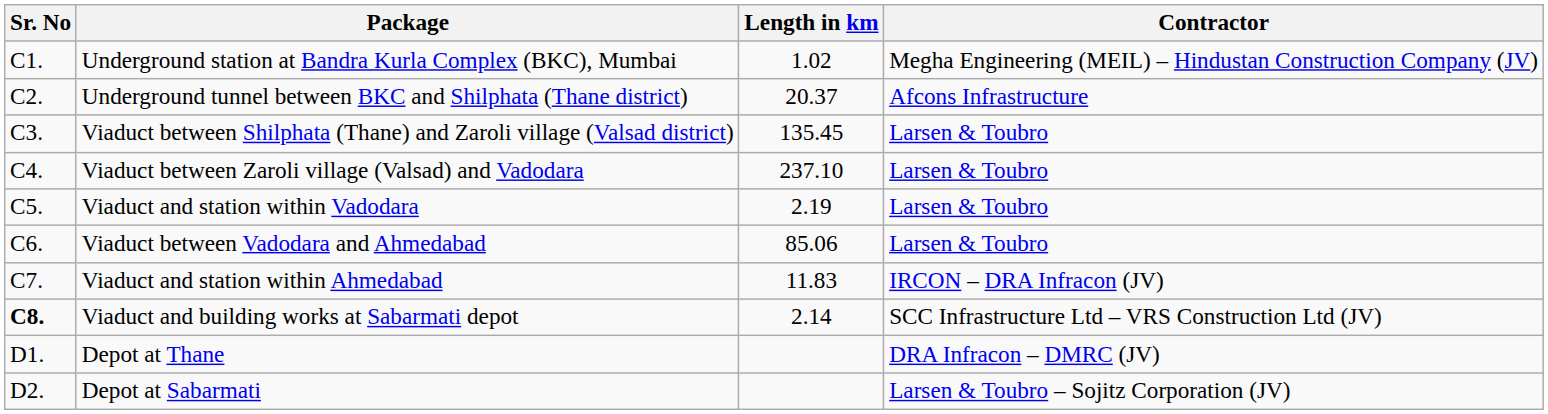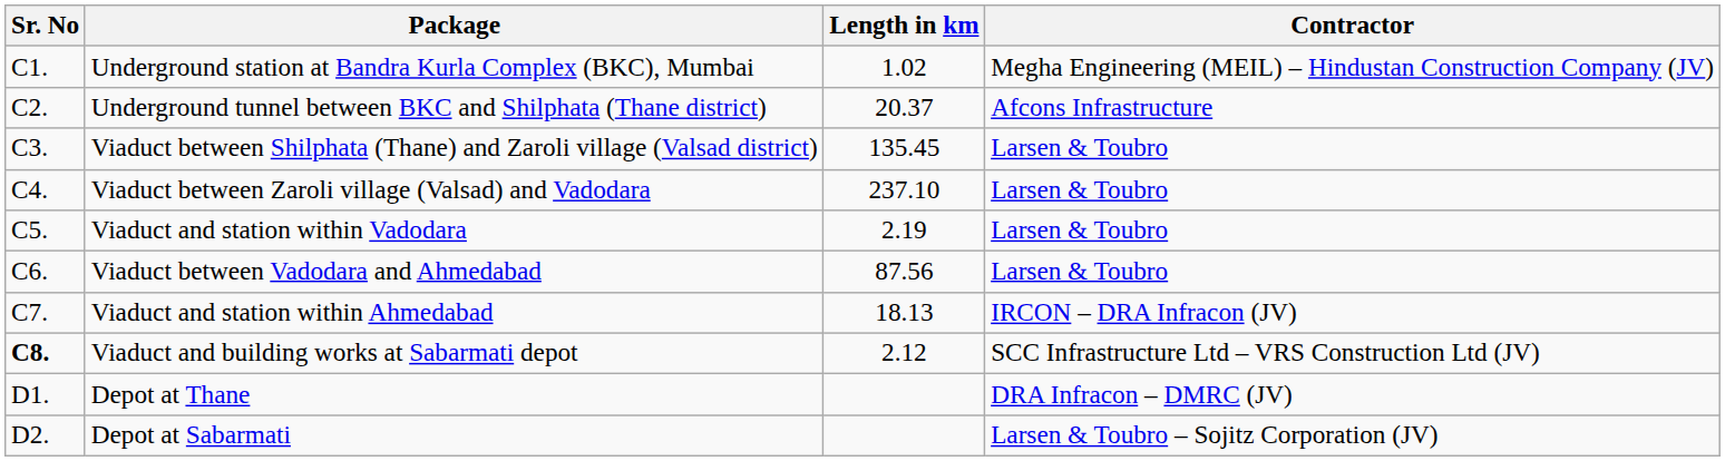Viaduct between Vadodara and Ahmedabad | Length in km: 85.06 -> 87.56
Viaduct and station within Ahmedabad | Length in km: 11.83 -> 18.13
Viaduct and building works at Sabarmati depot | Length in km: 2.14 -> 2.12
